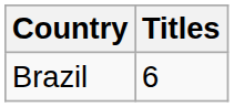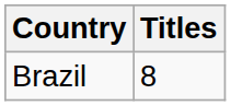Brazil | Titles: 6 -> 8
